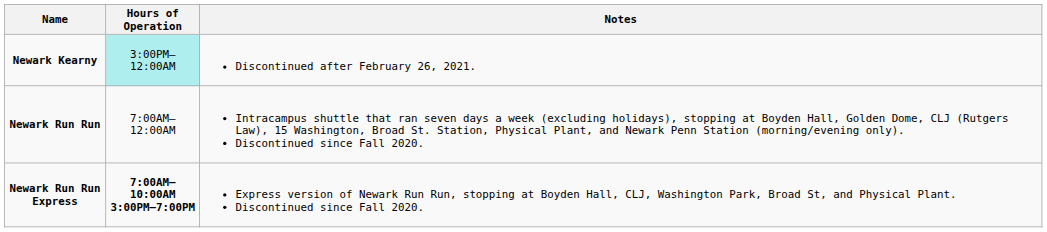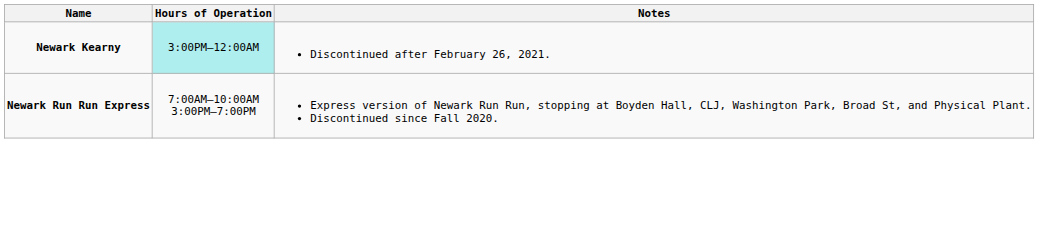- row: Newark Run Run | 7:00AM–12:00AM | Intracampus shuttle that ran seven days a week (excluding holidays), stopping at Boyden Hall, Golden Dome, CLJ (Rutgers Law), 15 Washington, Broad St. Station, Physical Plant, and Newark Penn Station (morning/evening only). Discontinued since Fall 2020.
Newark Run Run Express | Hours of Operation: bold -> normal
